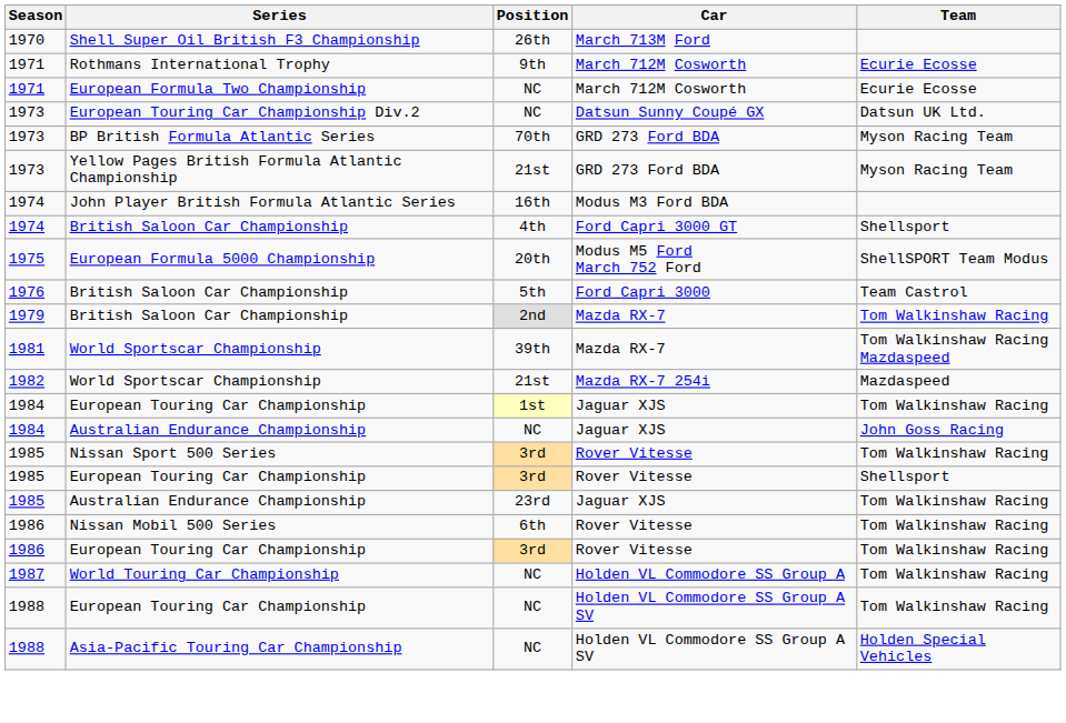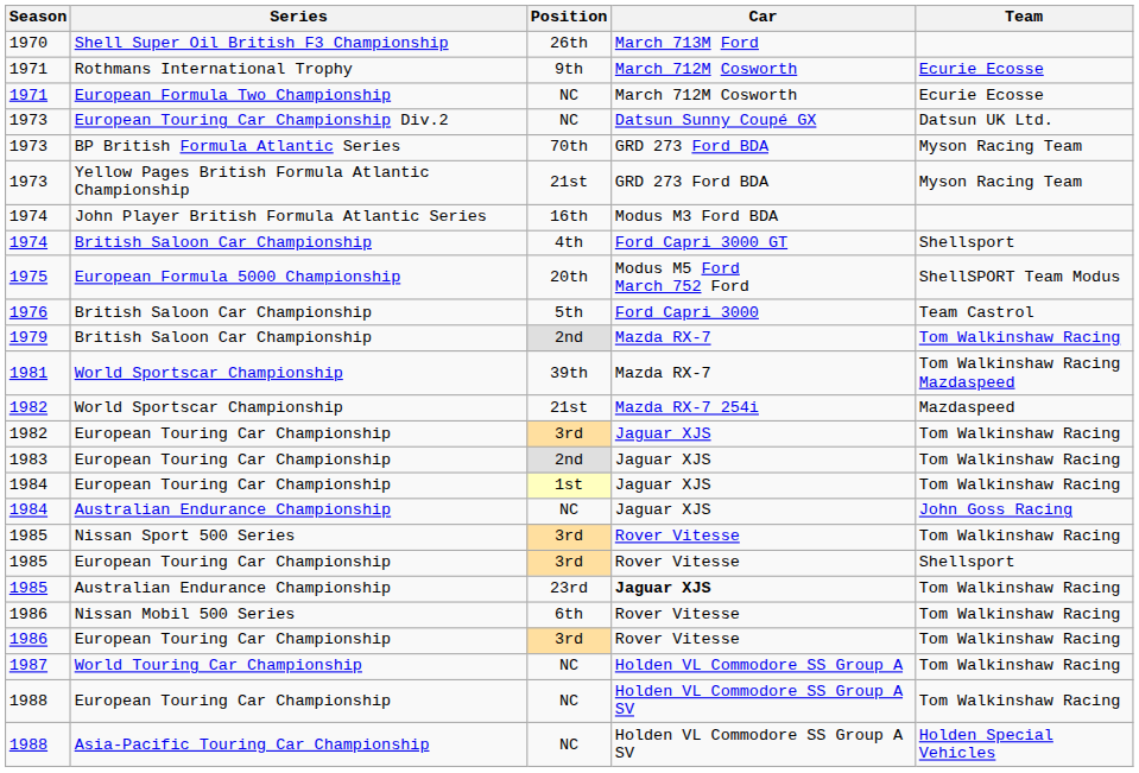+ row: 1982 | European Touring Car Championship | 3rd | Jaguar XJS | Tom Walkinshaw Racing
+ row: 1983 | European Touring Car Championship | 2nd | Jaguar XJS | Tom Walkinshaw Racing
1985 / Australian Endurance Championship | Car: normal -> bold
